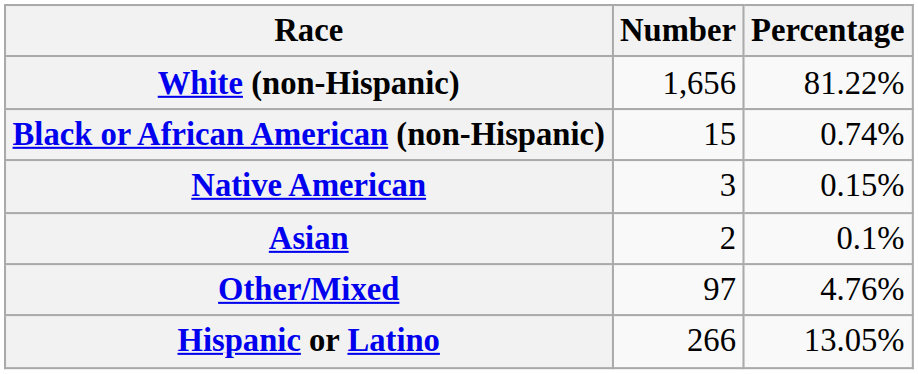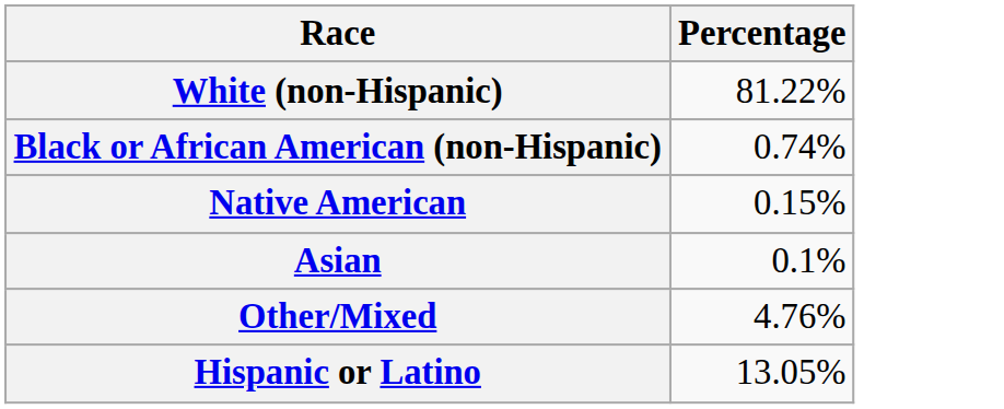- column: Number | 1,656 | 15 | 3 | 2 | 97 | 266
